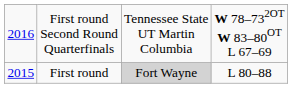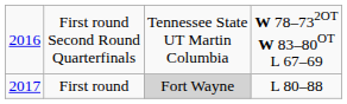First round | column 1: 2015 -> 2017
